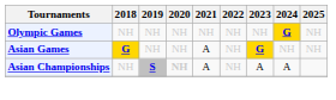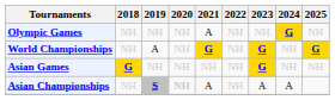Olympic Games | 2021: NH -> A
+ row: World Championships | NH | A | NH | G | NH | G | NH | G
Asian Games | 2021: A -> NH
